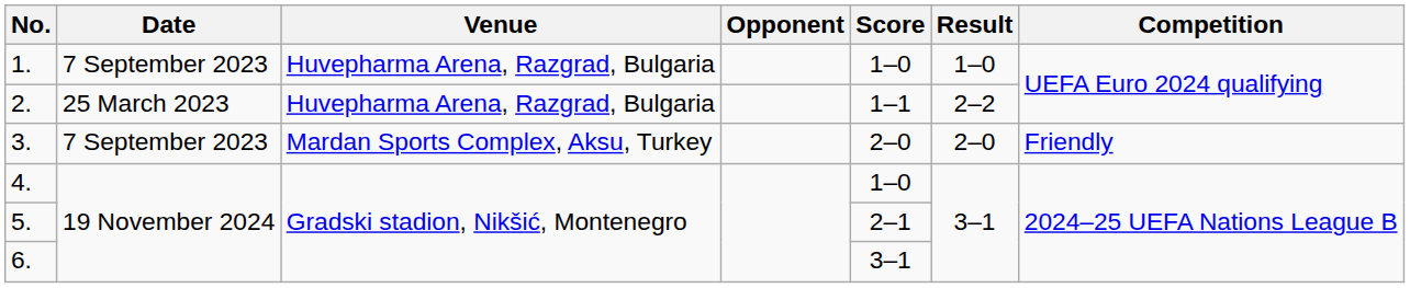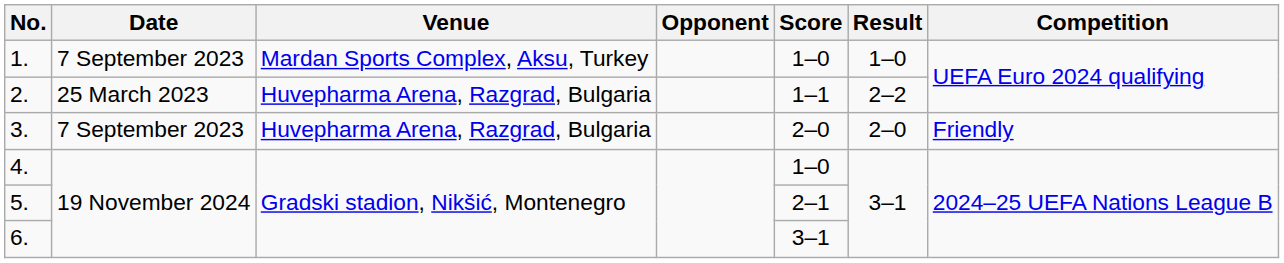1. | Venue: Huvepharma Arena, Razgrad, Bulgaria -> Mardan Sports Complex, Aksu, Turkey
3. | Venue: Mardan Sports Complex, Aksu, Turkey -> Huvepharma Arena, Razgrad, Bulgaria
